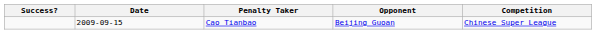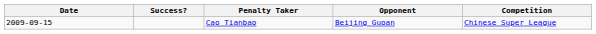columns swapped: Date <-> Success?
